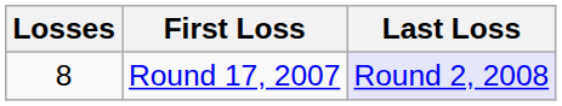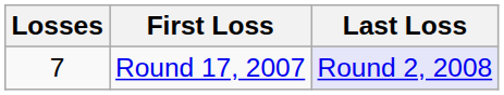Round 17, 2007 | Losses: 8 -> 7
